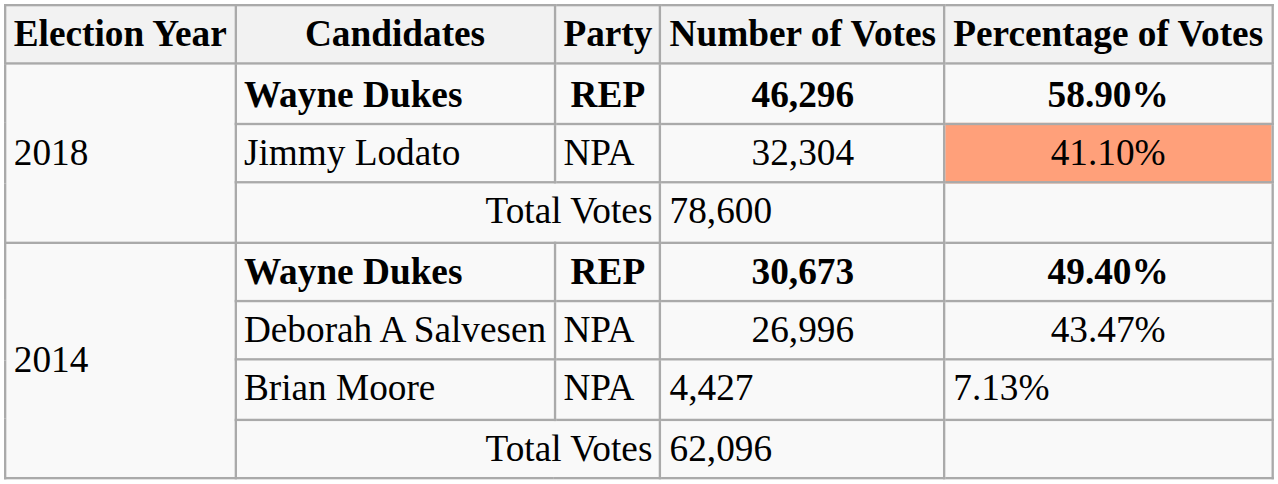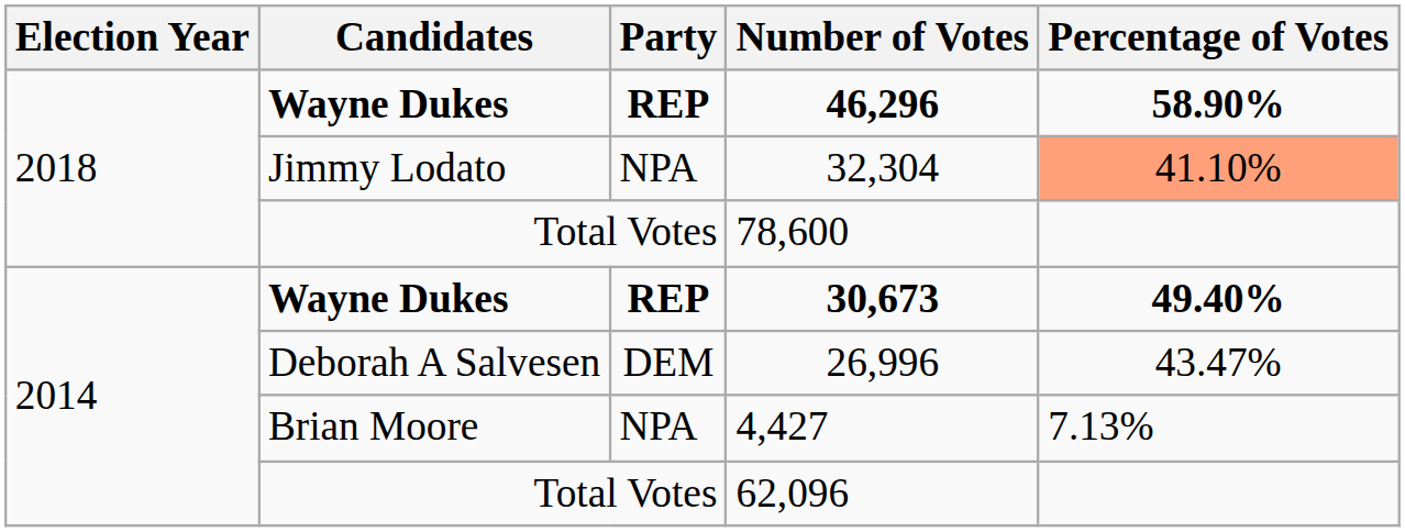26,996 | Party: NPA -> DEM
